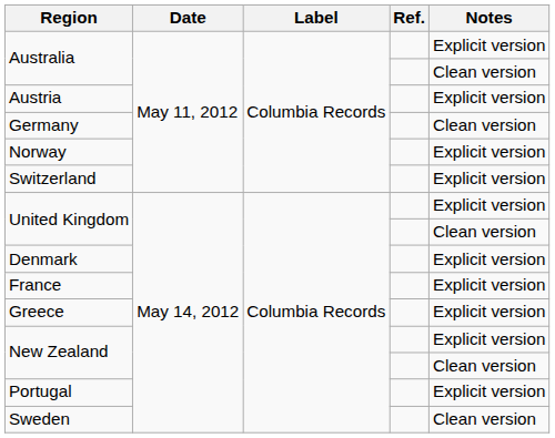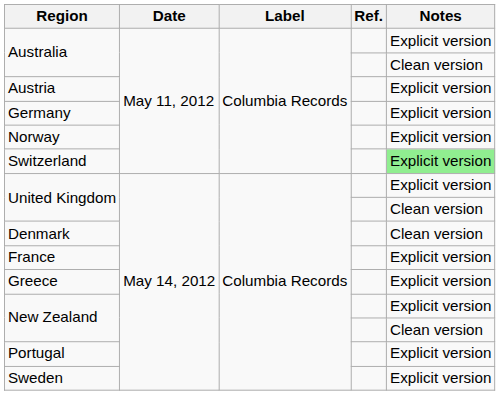Germany | Notes: Clean version -> Explicit version
Switzerland | Notes: no background -> lightgreen background
Denmark | Notes: Explicit version -> Clean version
Sweden | Notes: Clean version -> Explicit version
